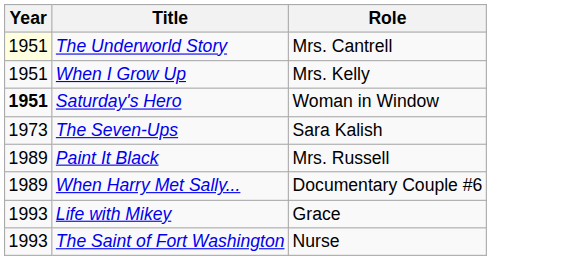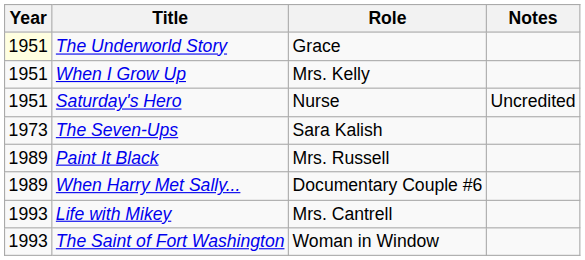+ column: Notes | Uncredited
The Underworld Story | Role: Mrs. Cantrell -> Grace
Saturday's Hero | Year: bold -> normal
Saturday's Hero | Role: Woman in Window -> Nurse
Life with Mikey | Role: Grace -> Mrs. Cantrell
The Saint of Fort Washington | Role: Nurse -> Woman in Window
